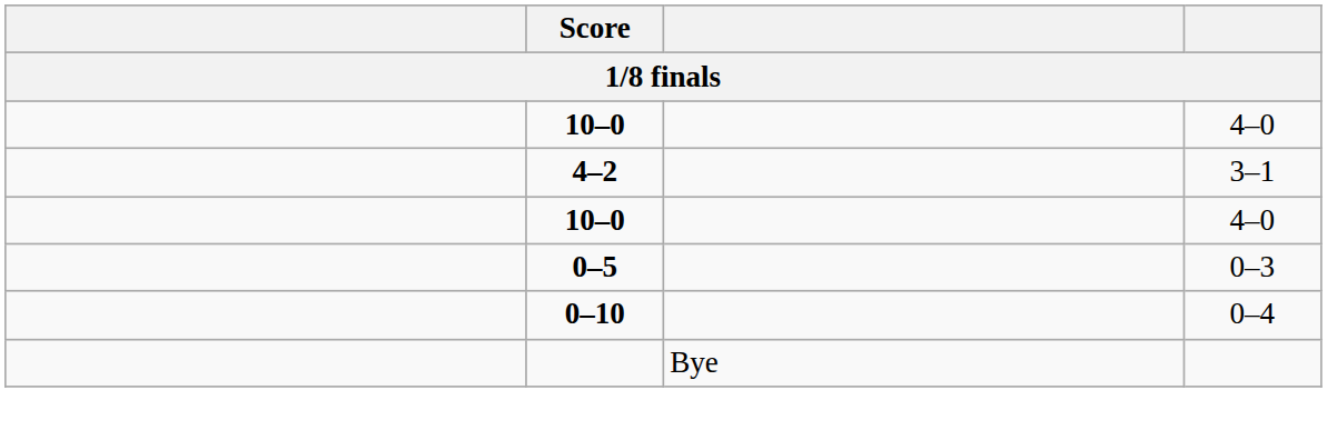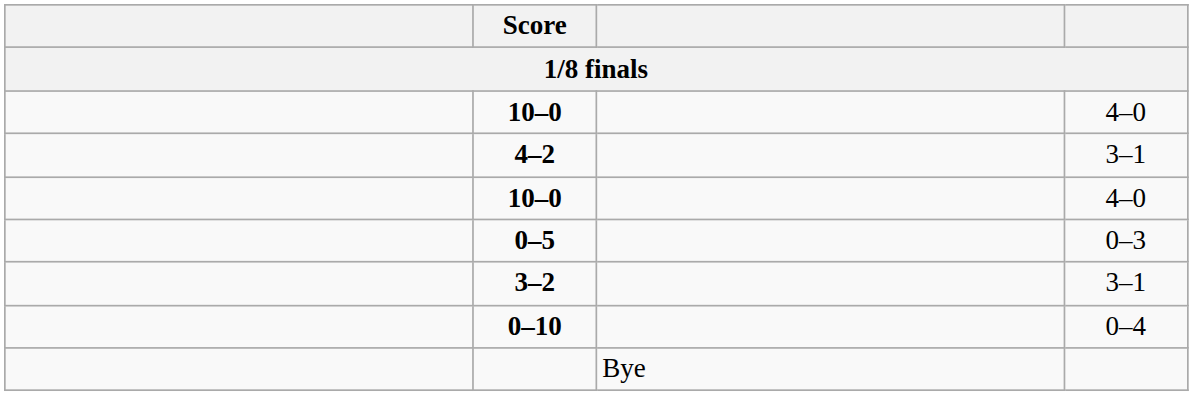+ row: 3–2 | 3–1
